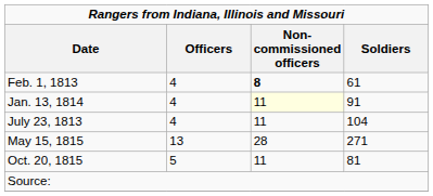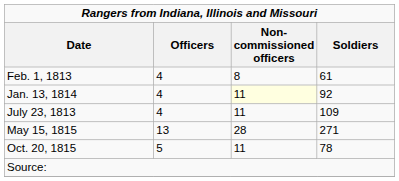Feb. 1, 1813 | Non-commissioned officers: bold -> normal
Jan. 13, 1814 | Soldiers: 91 -> 92
July 23, 1813 | Soldiers: 104 -> 109
Oct. 20, 1815 | Soldiers: 81 -> 78
